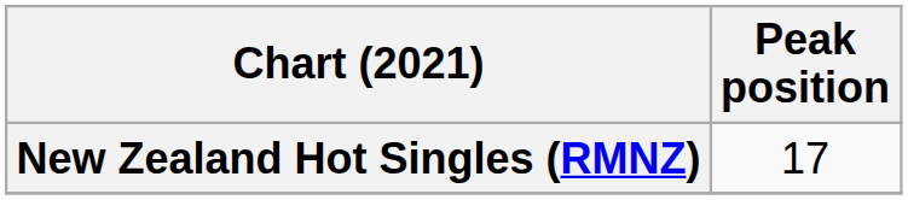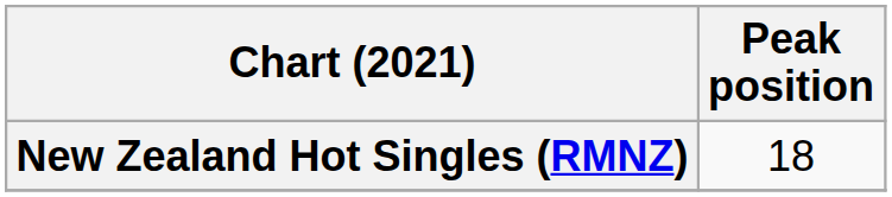New Zealand Hot Singles (RMNZ) | Peak position: 17 -> 18
